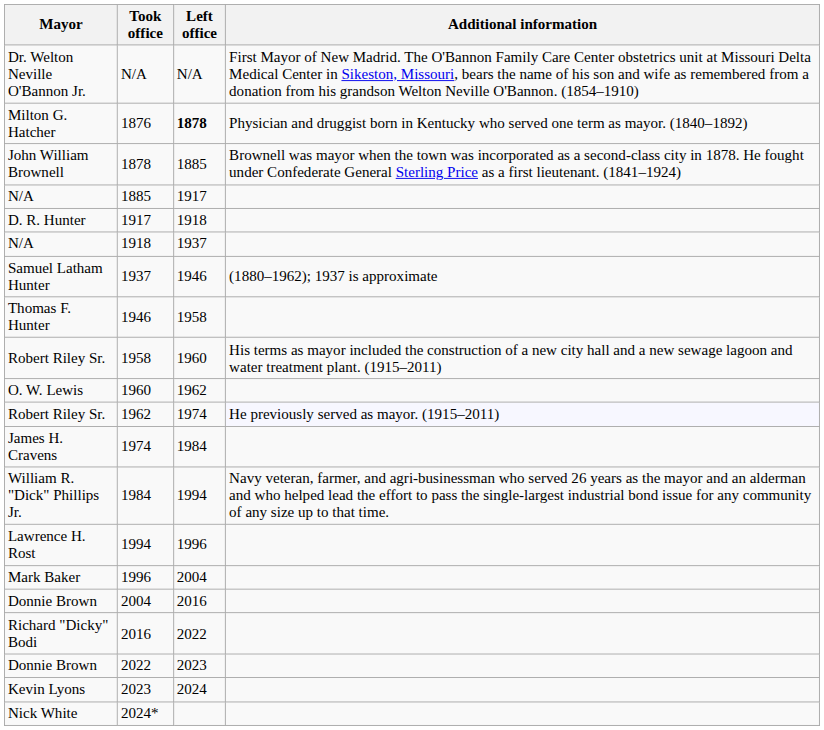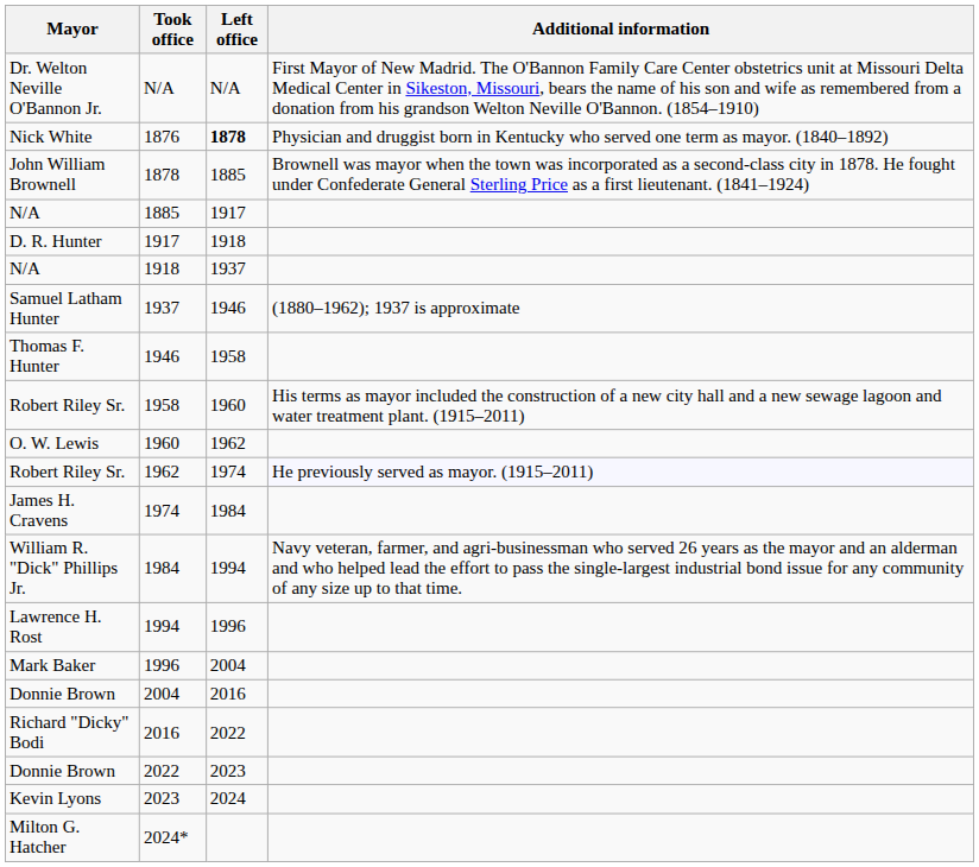1876 | Mayor: Milton G. Hatcher -> Nick White
2024* | Mayor: Nick White -> Milton G. Hatcher
